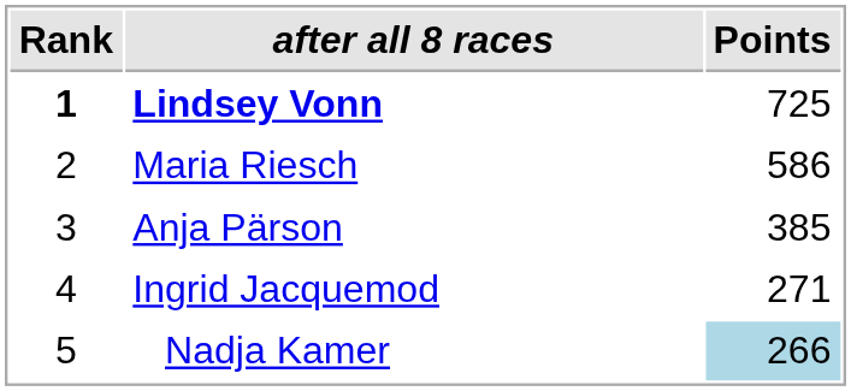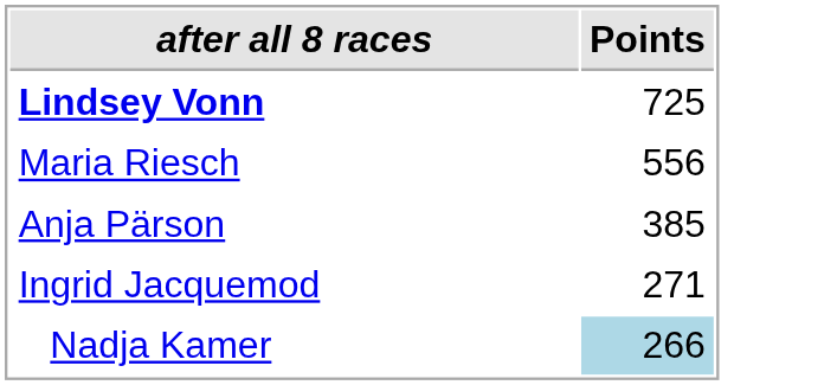- column: Rank | 1 | 2 | 3 | 4 | 5
Maria Riesch | Points: 586 -> 556
